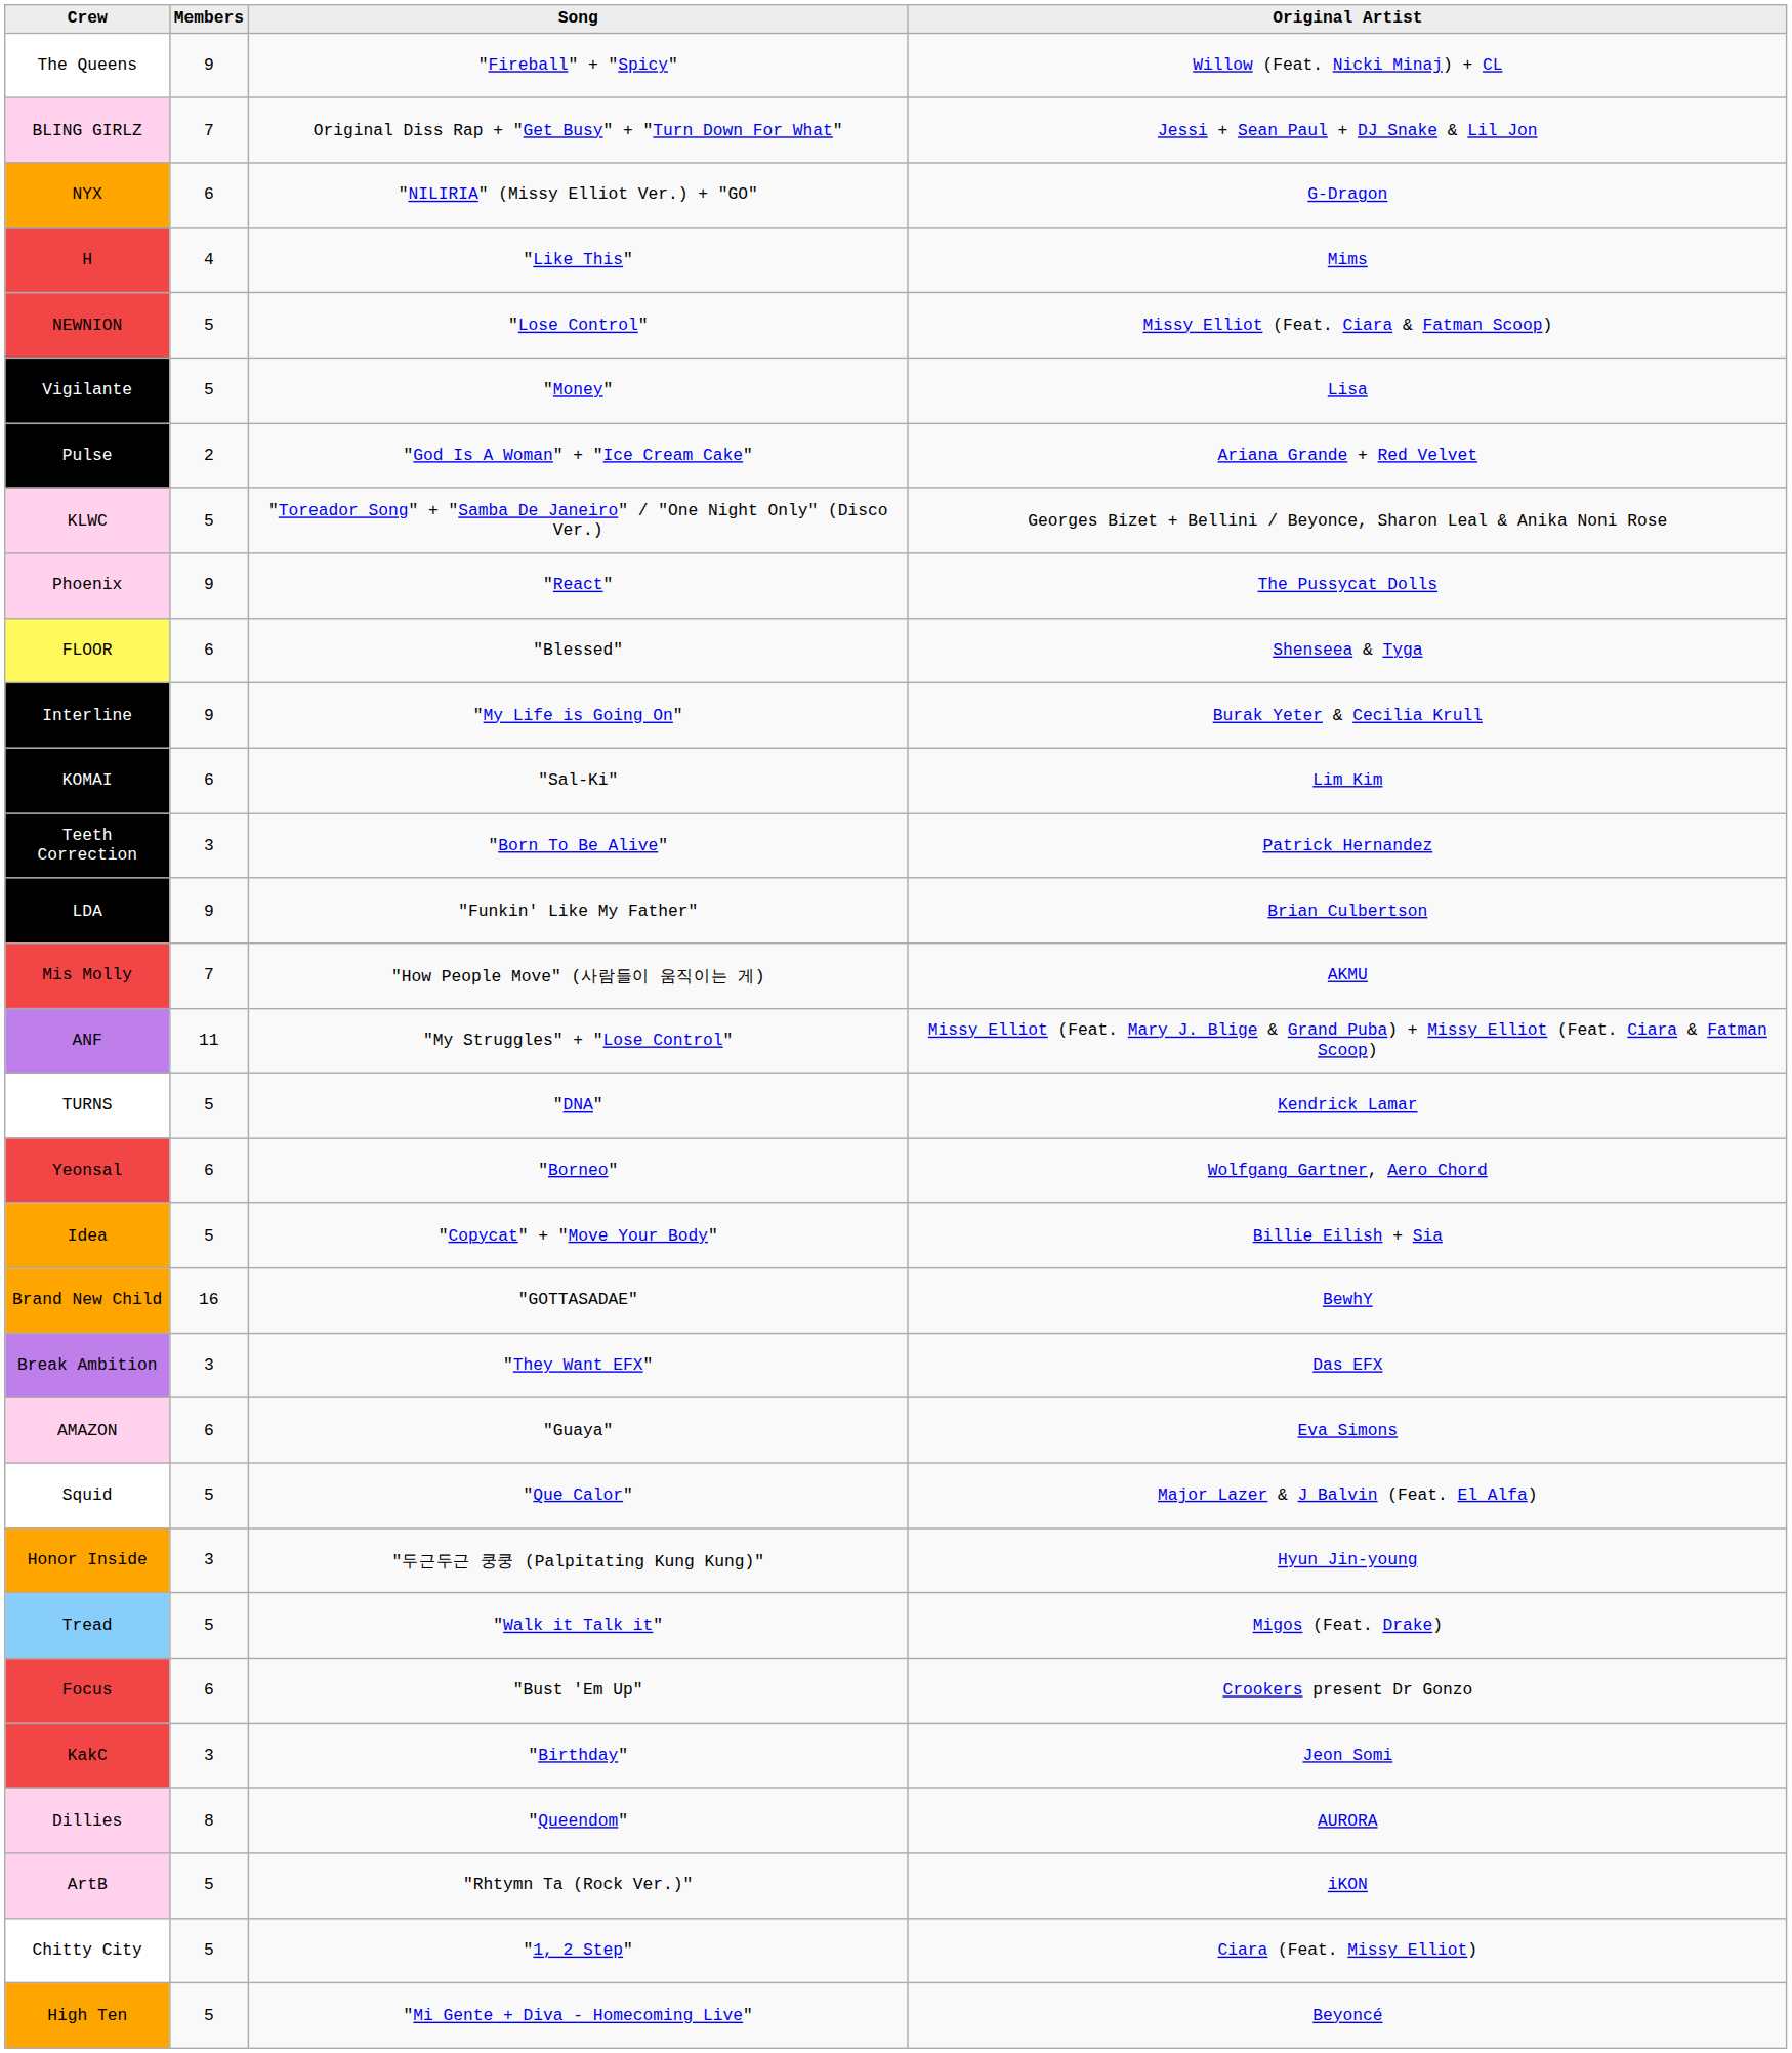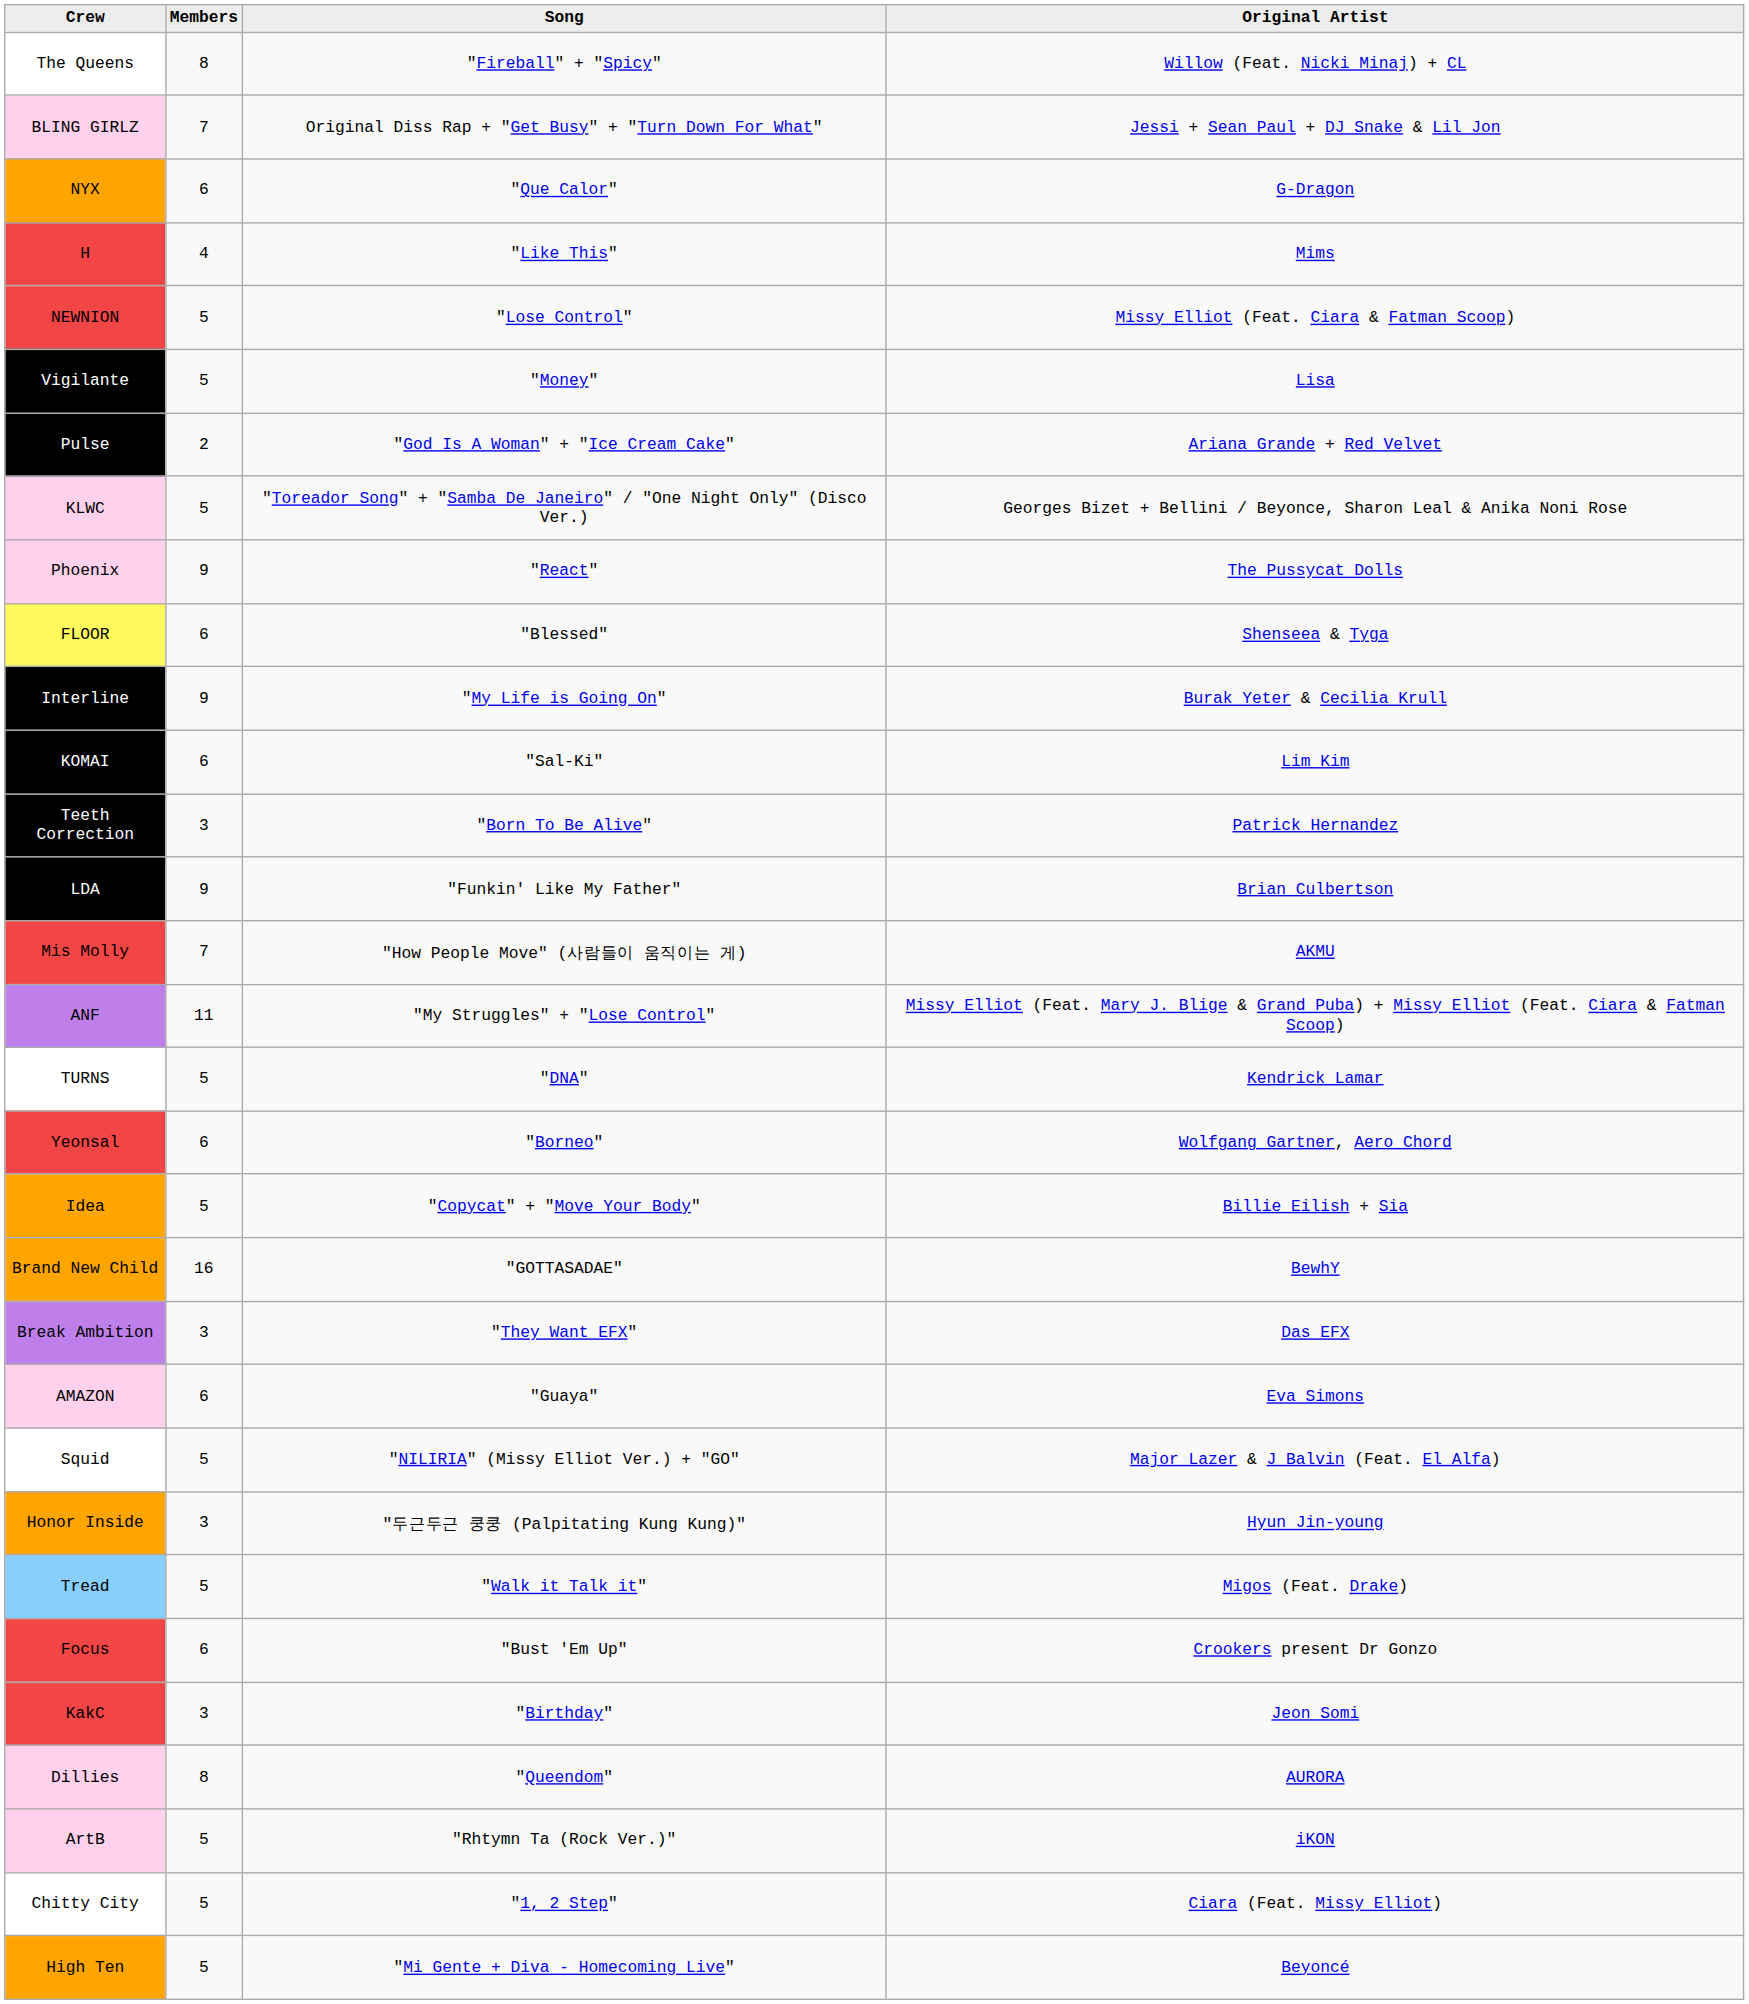The Queens | Members: 9 -> 8
NYX | Song: "NILIRIA" (Missy Elliot Ver.) + "GO" -> "Que Calor"
Squid | Song: "Que Calor" -> "NILIRIA" (Missy Elliot Ver.) + "GO"
